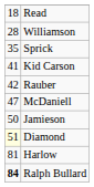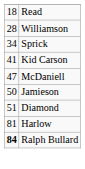Sprick | column 1: 35 -> 34
- row: 42 | Rauber
Diamond | column 1: lightyellow background -> no background
